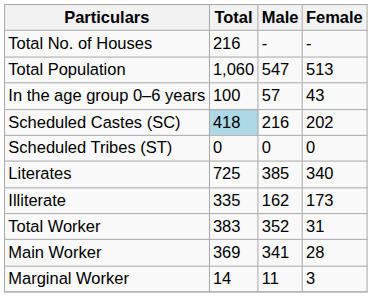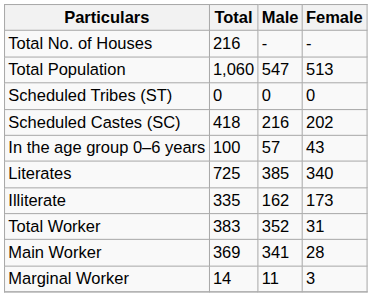rows swapped: In the age group 0–6 years <-> Scheduled Tribes (ST)
Scheduled Castes (SC) | Total: lightblue background -> no background
